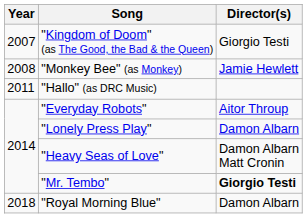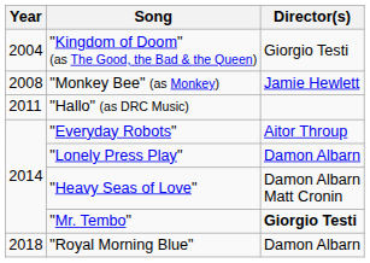"Kingdom of Doom" (as The Good, the Bad & the Queen) | Year: 2007 -> 2004
